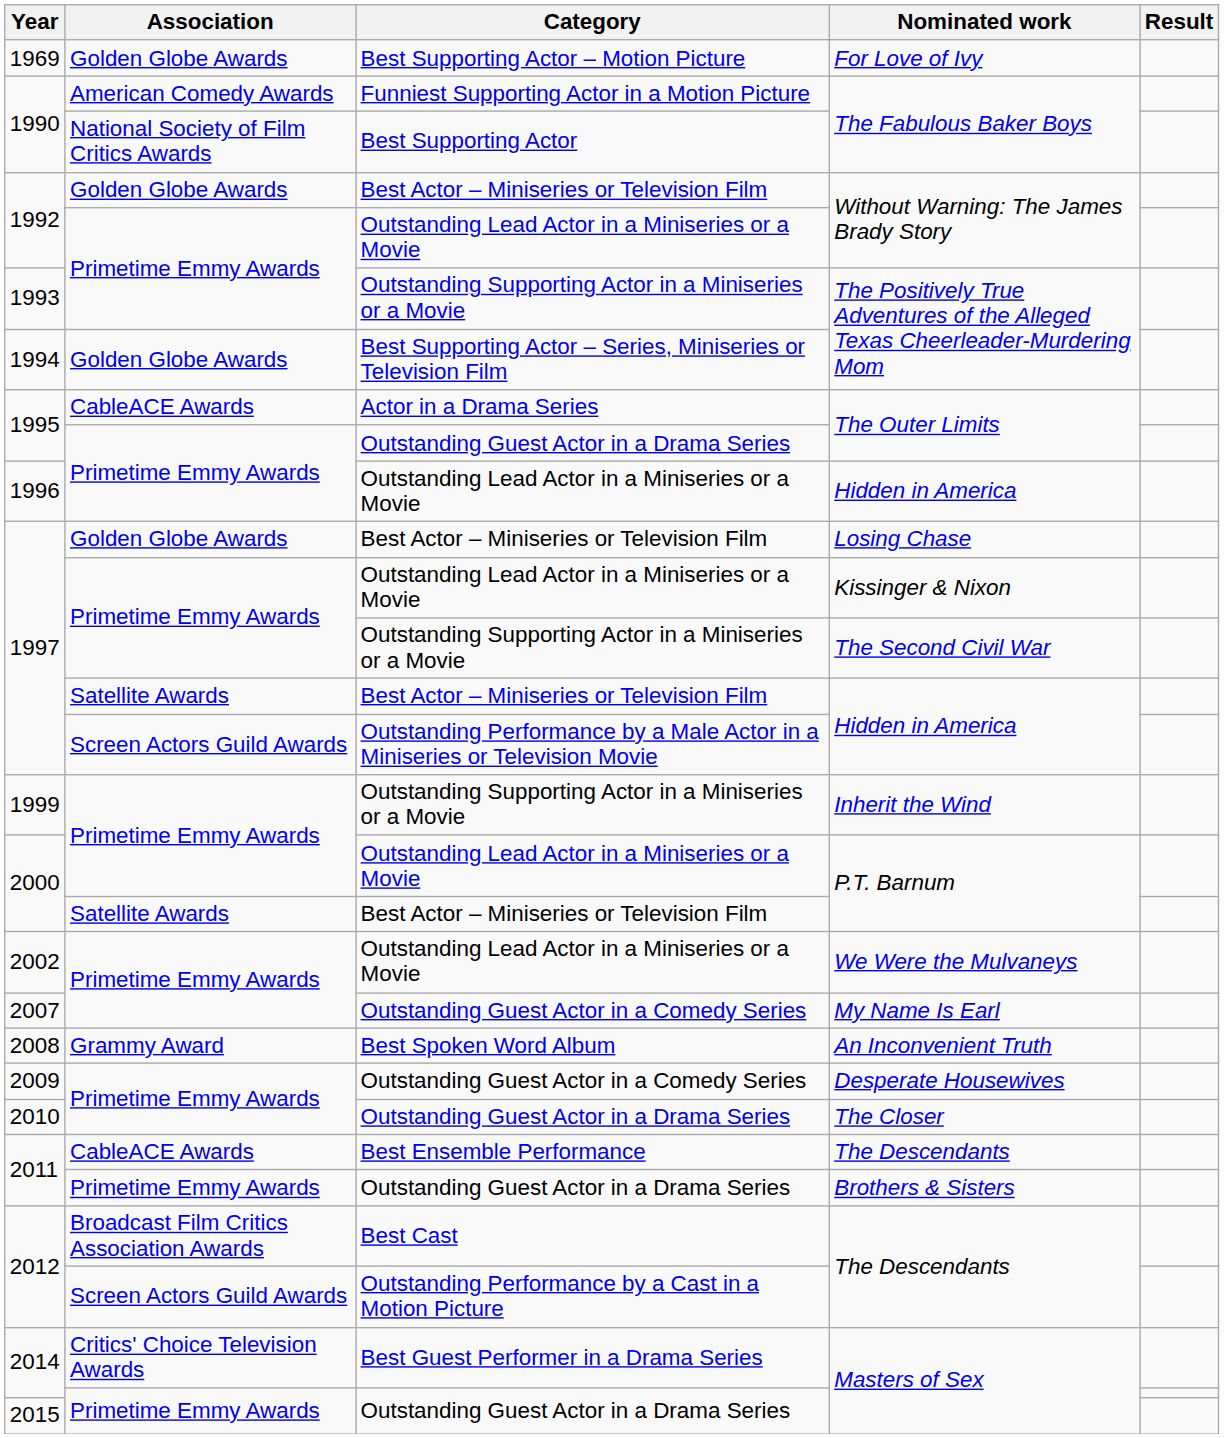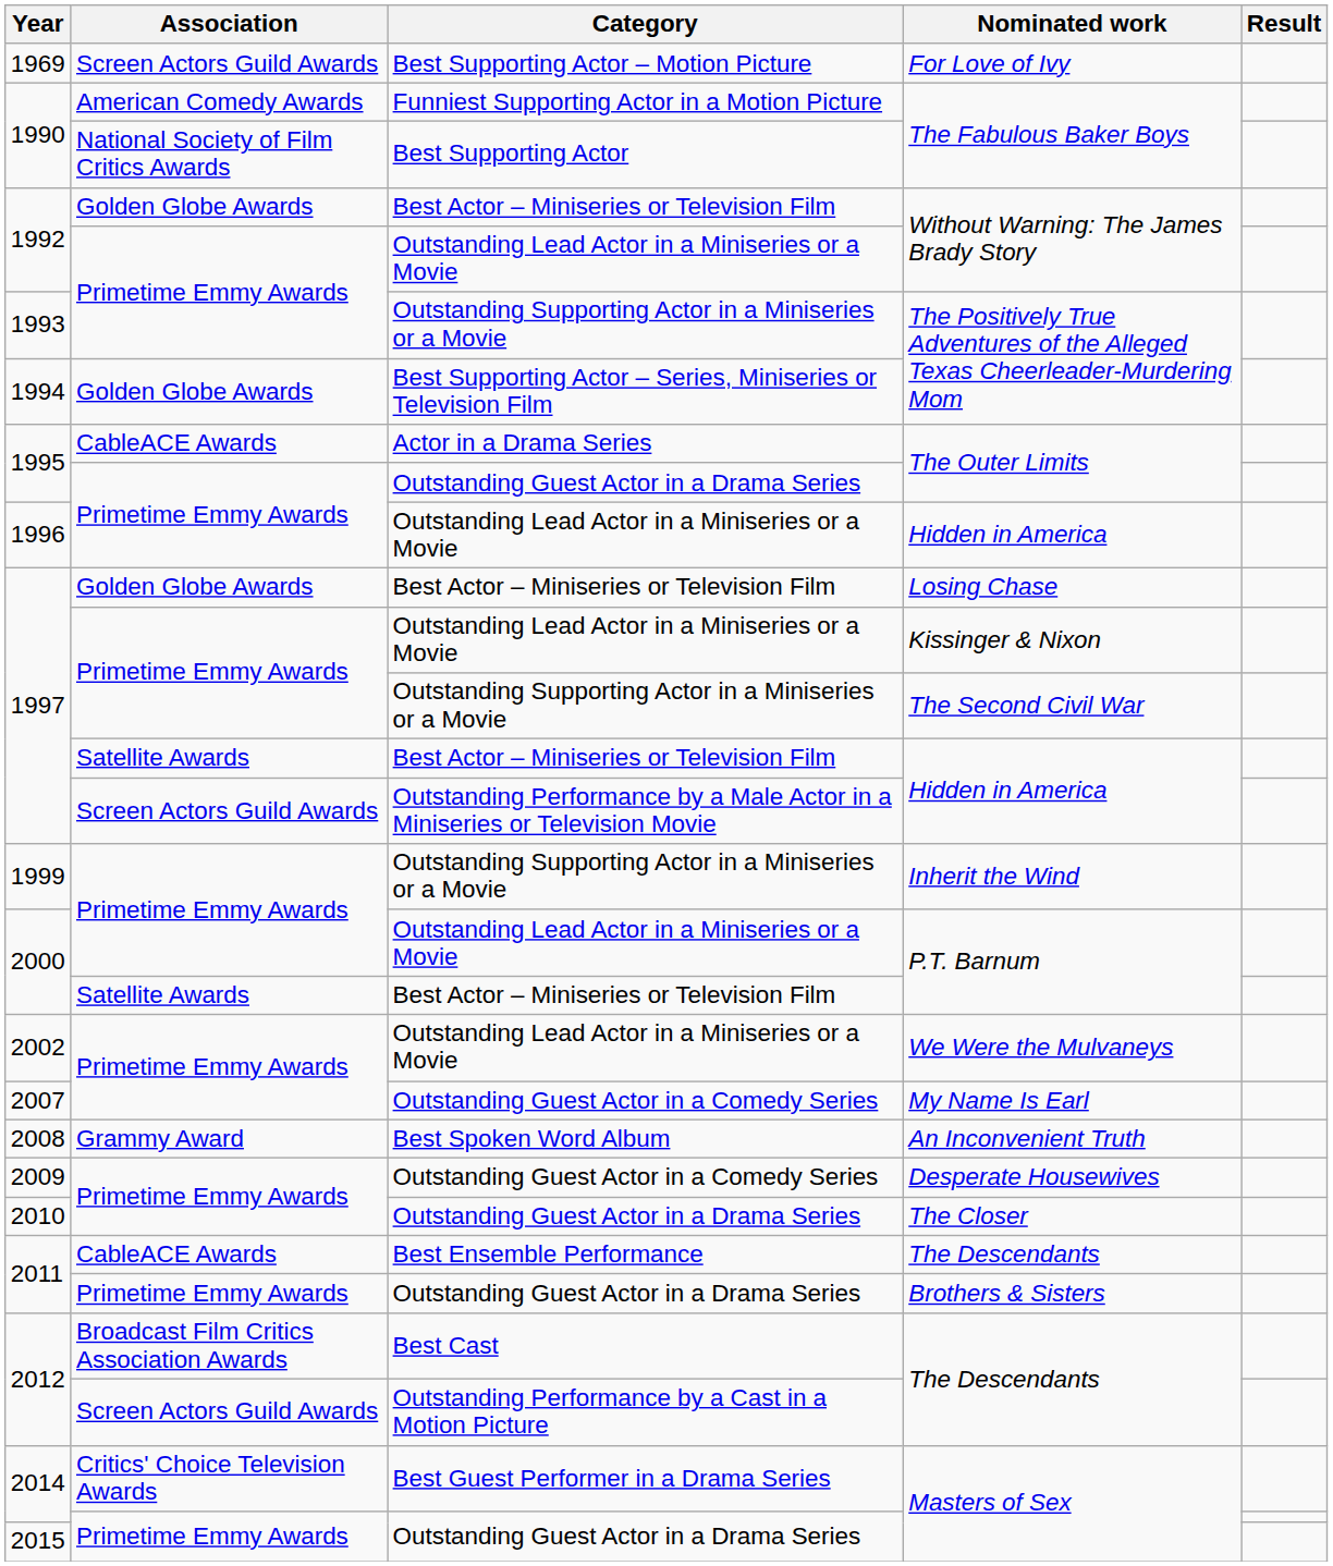1969 | Association: Golden Globe Awards -> Screen Actors Guild Awards
